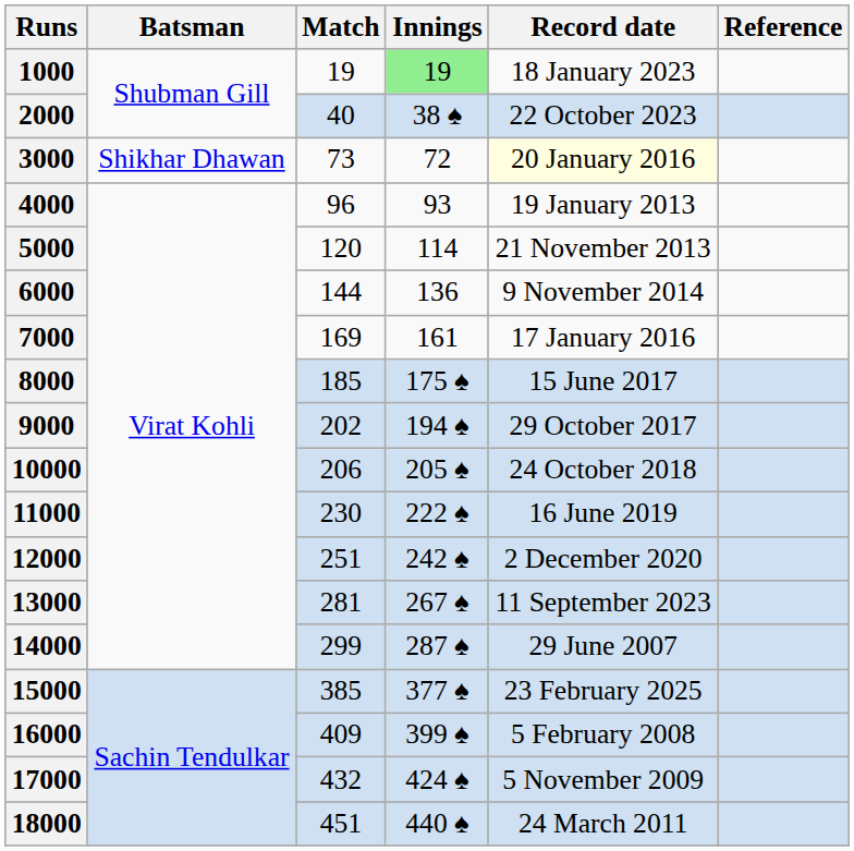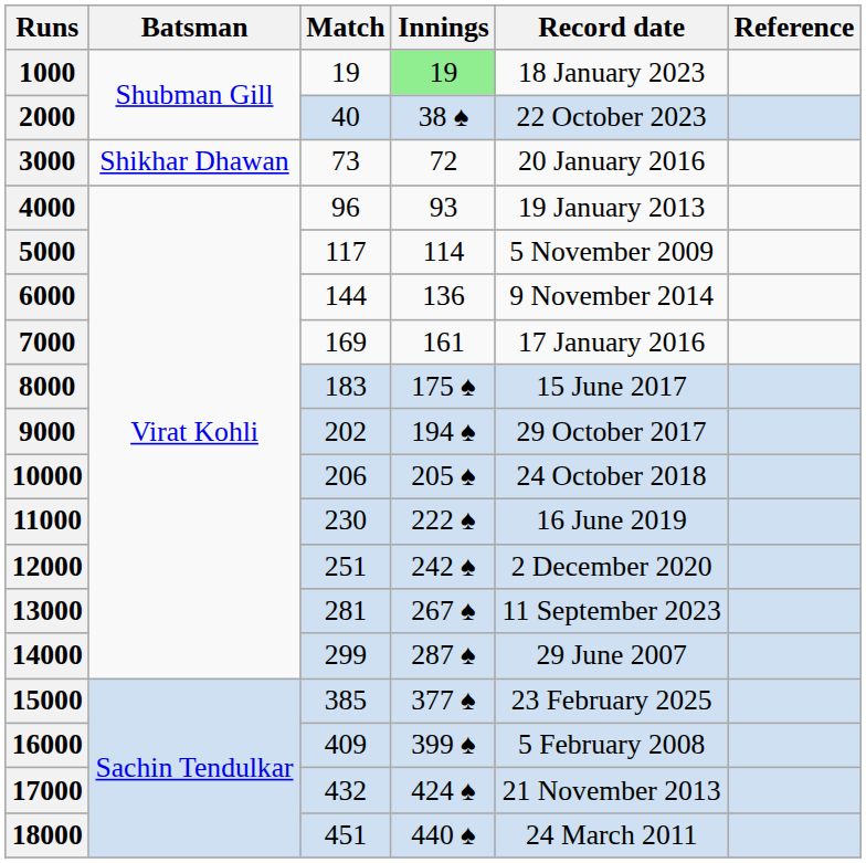3000 | Record date: lightyellow background -> no background
5000 | Match: 120 -> 117
5000 | Record date: 21 November 2013 -> 5 November 2009
8000 | Match: 185 -> 183
17000 | Record date: 5 November 2009 -> 21 November 2013
